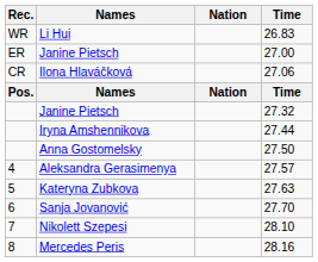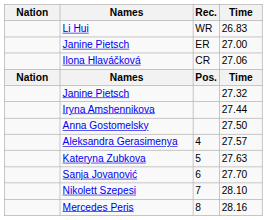columns swapped: Rec. <-> Nation
